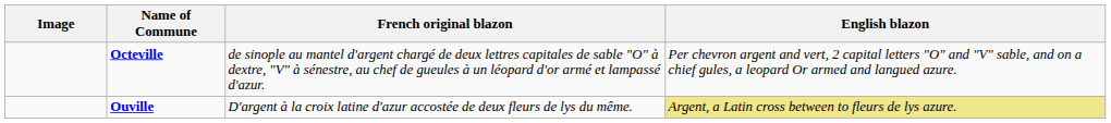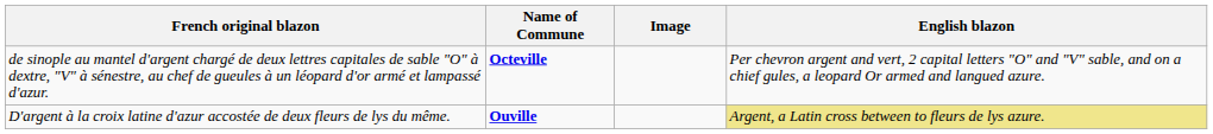columns swapped: Image <-> French original blazon
